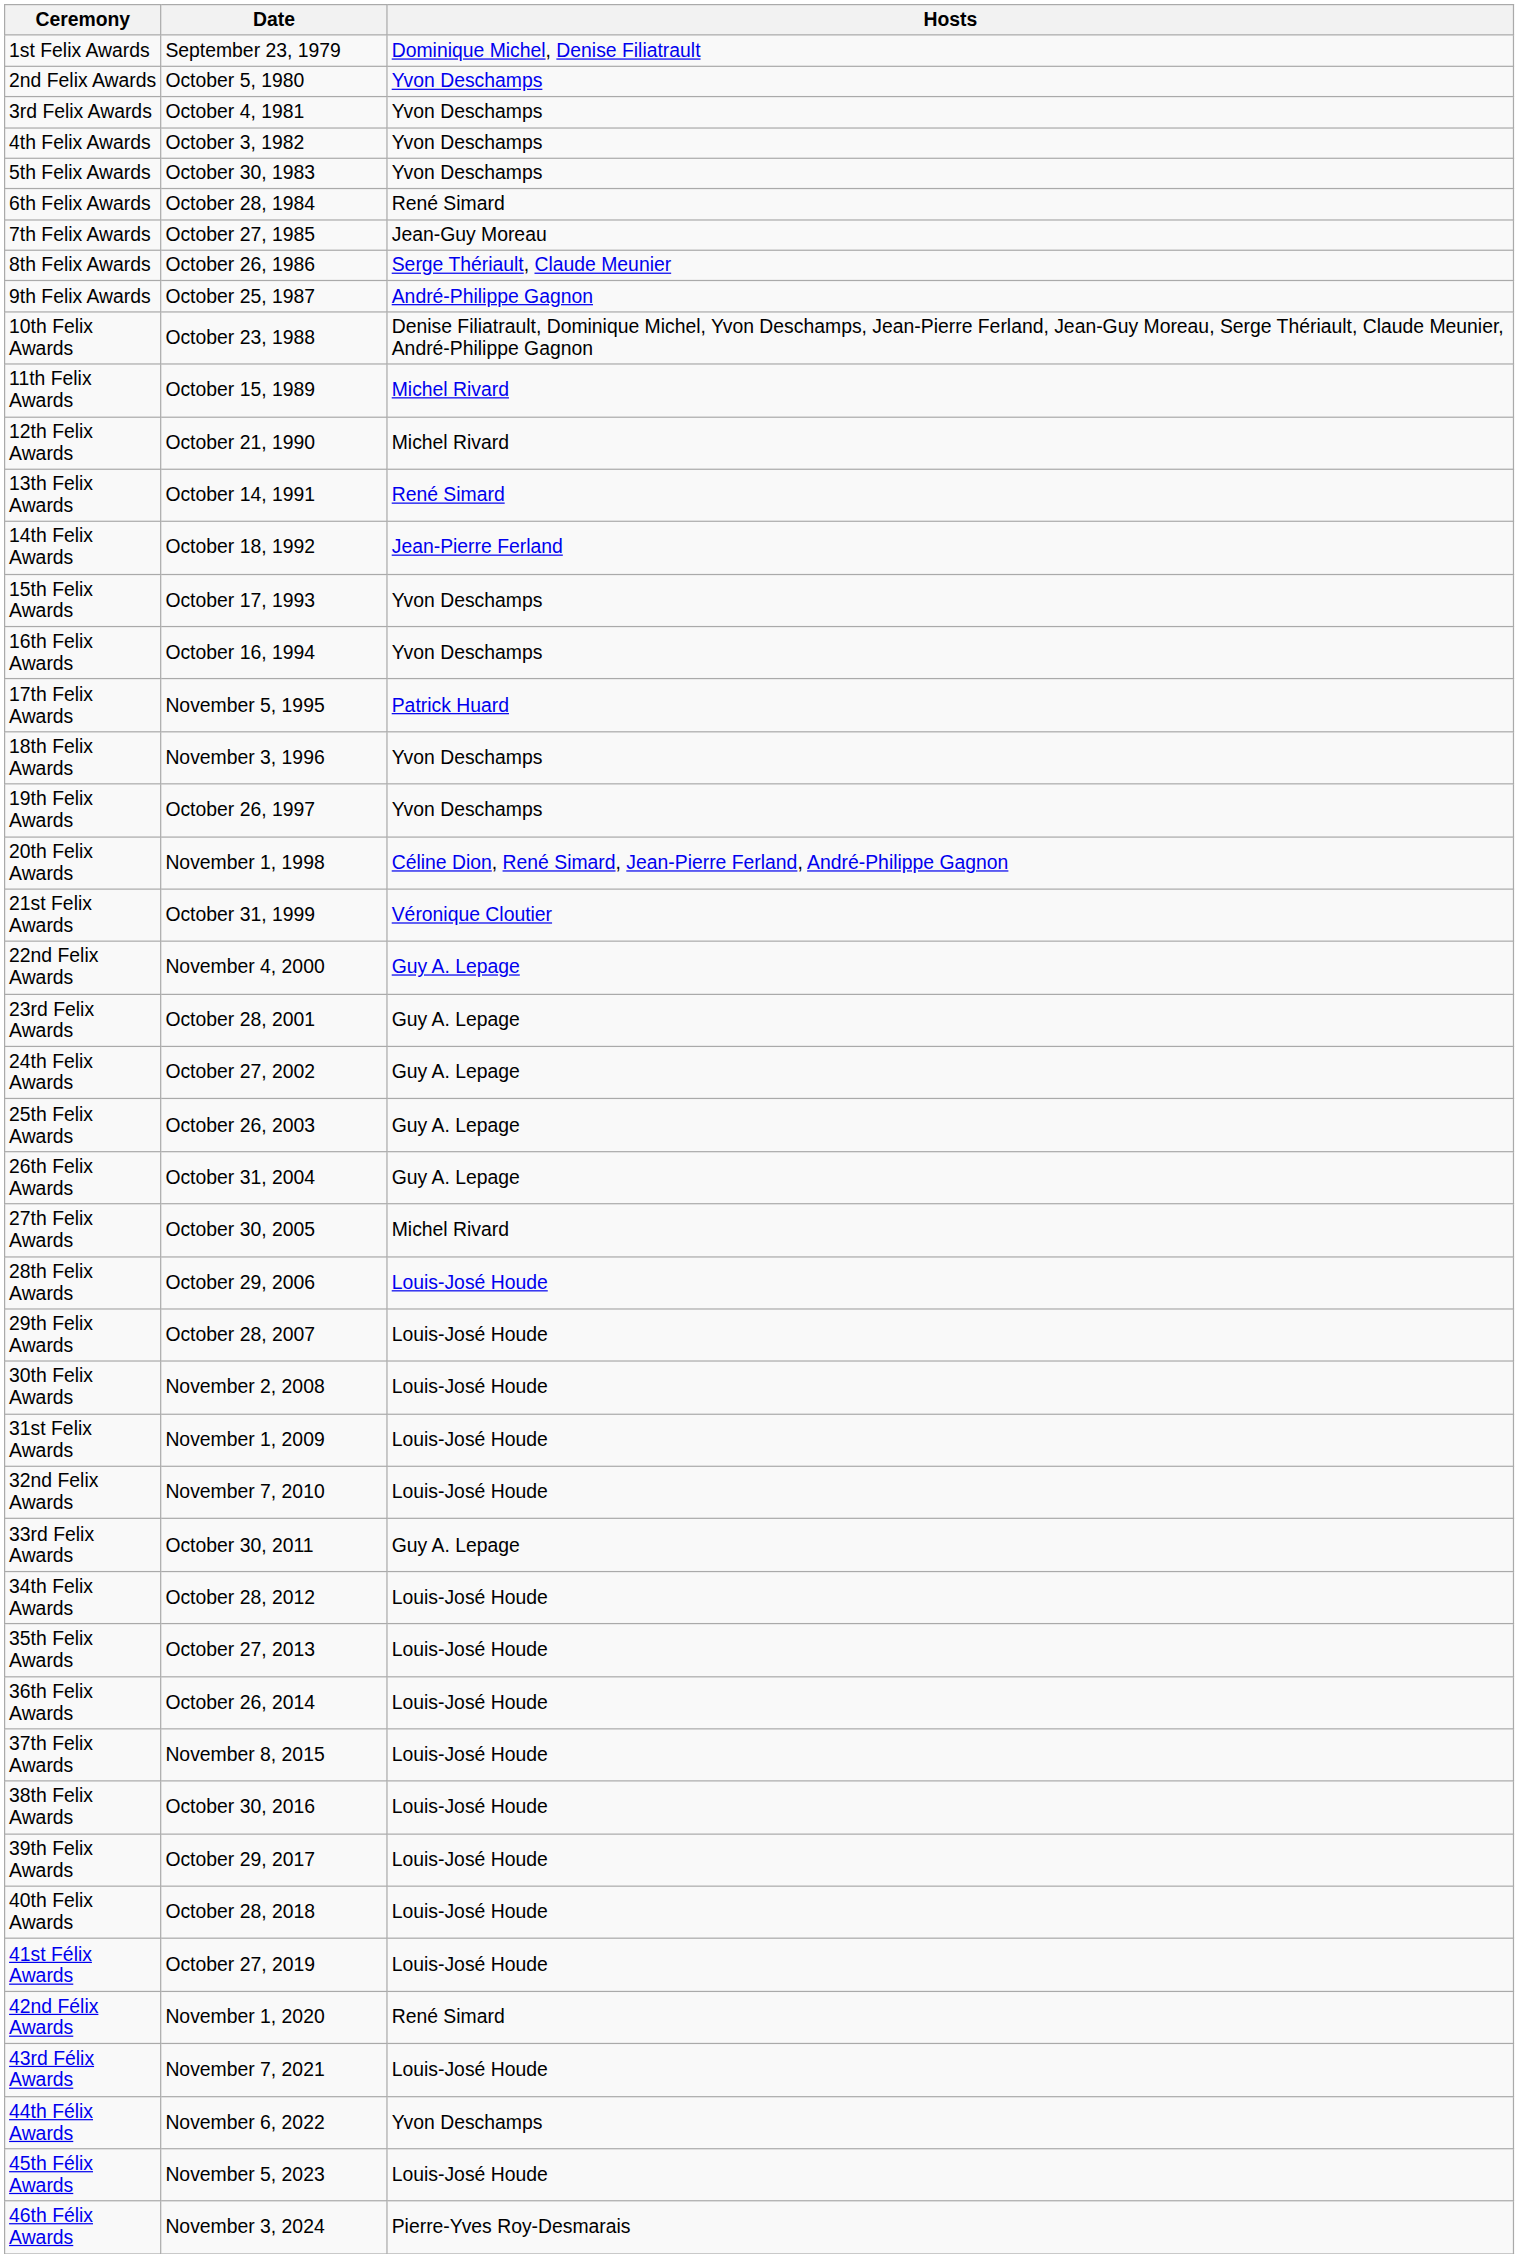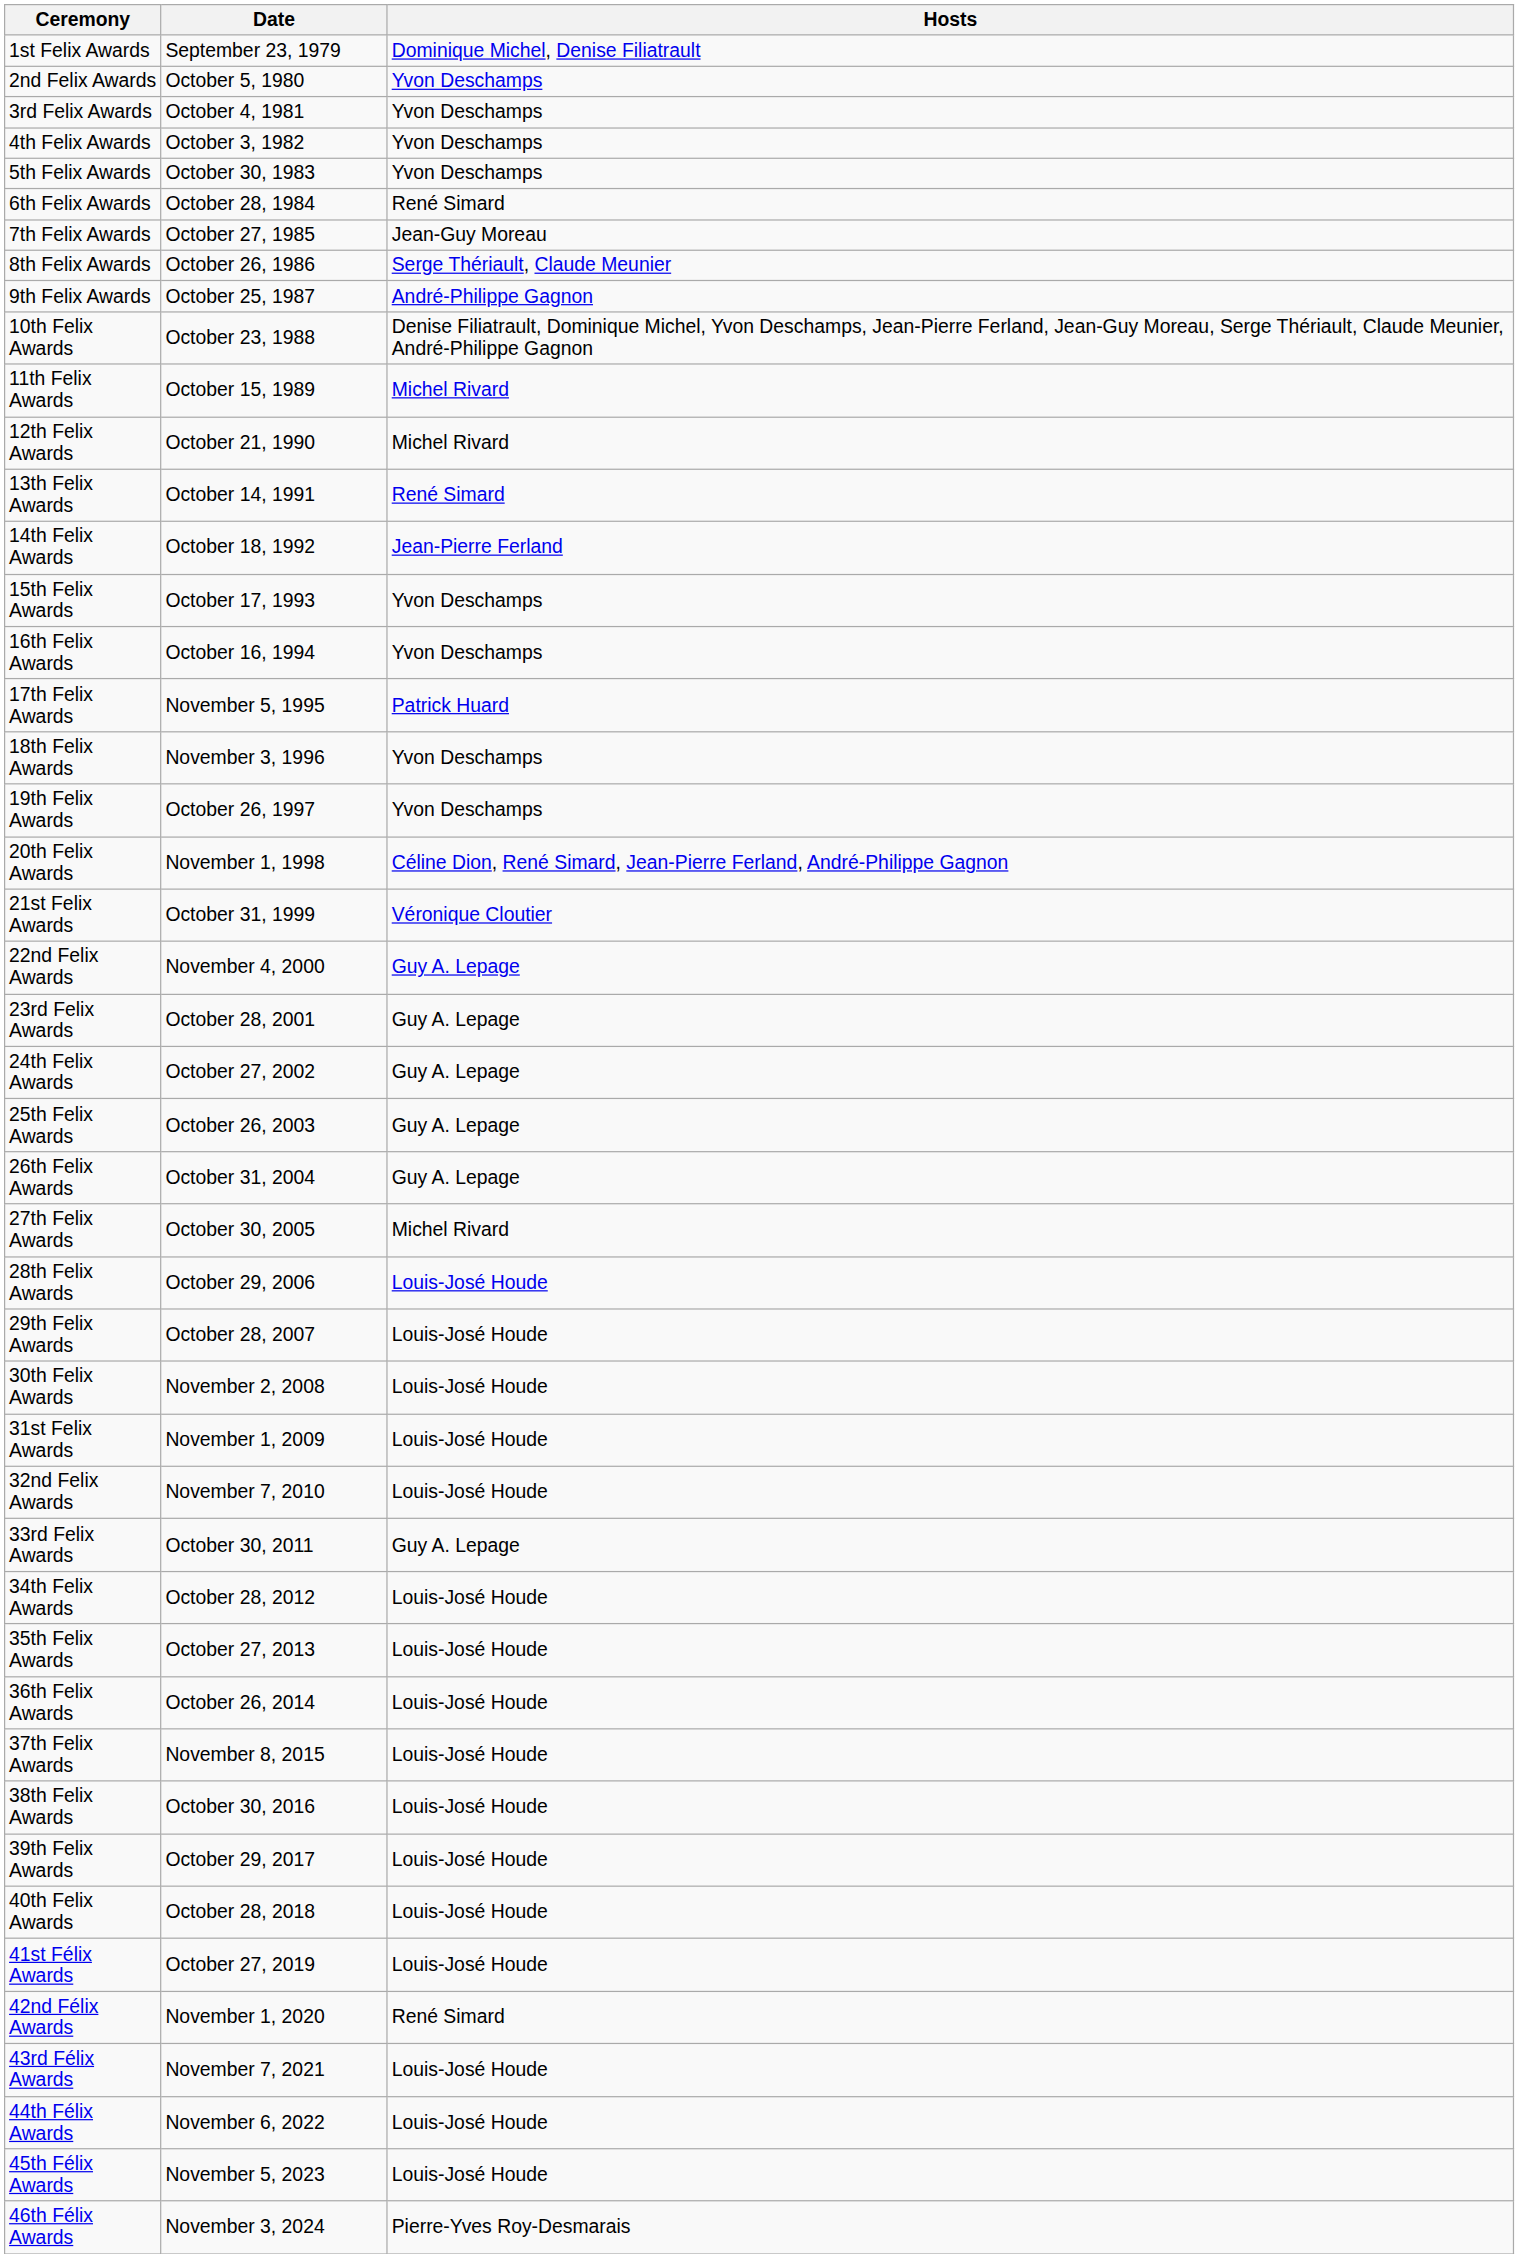44th Félix Awards | Hosts: Yvon Deschamps -> Louis-José Houde
